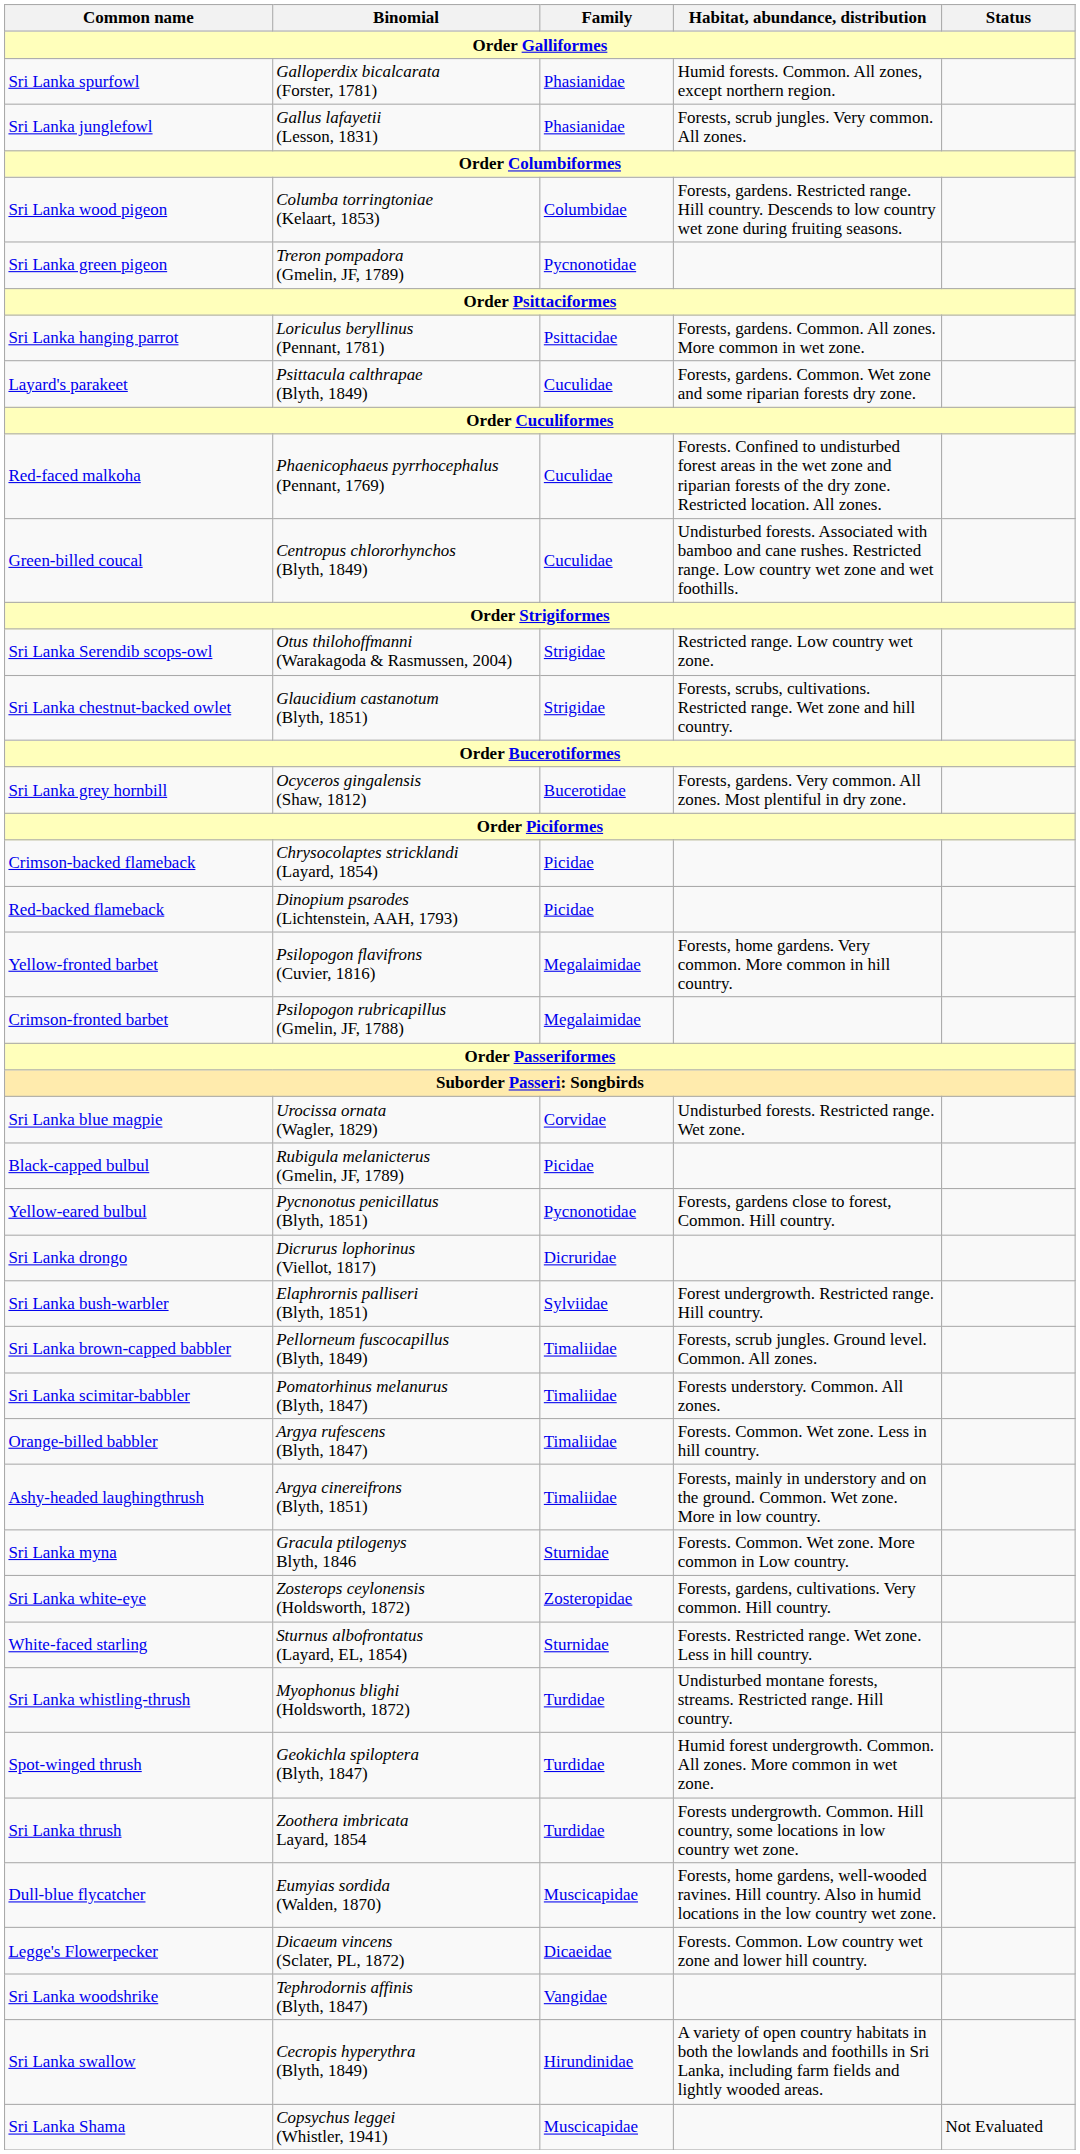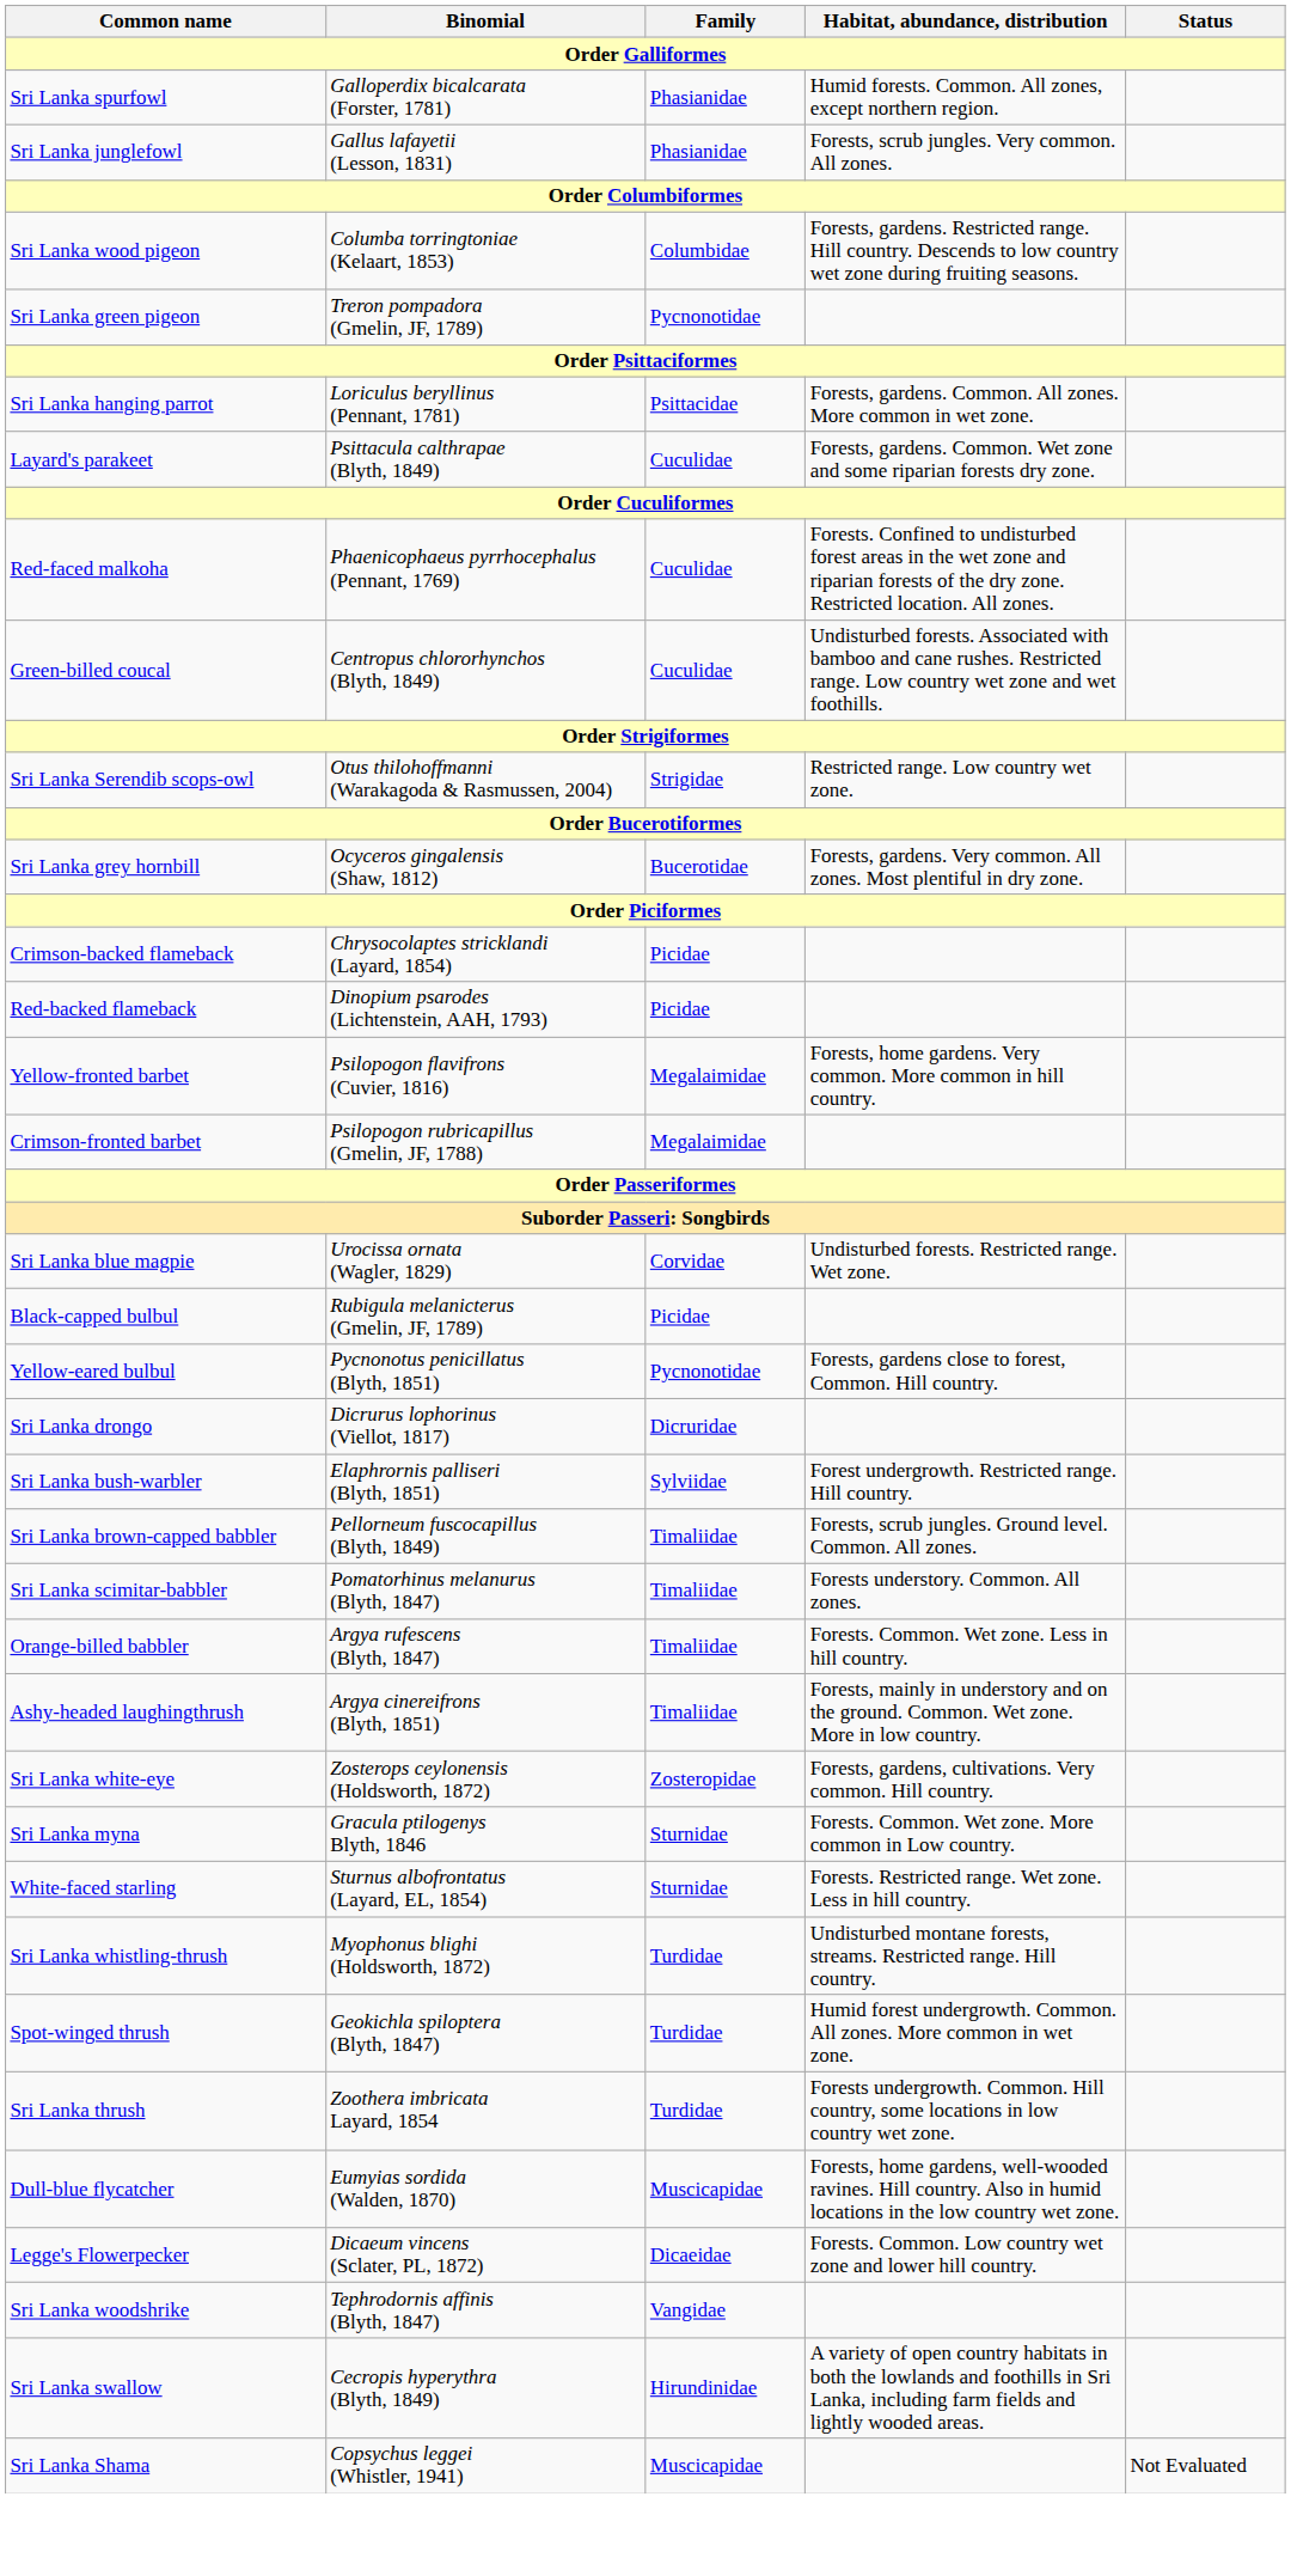- row: Sri Lanka chestnut-backed owlet | Glaucidium castanotum (Blyth, 1851) | Strigidae | Forests, scrubs, cultivations. Restricted range. Wet zone and hill country.
rows swapped: Sri Lanka white-eye <-> Sri Lanka myna
